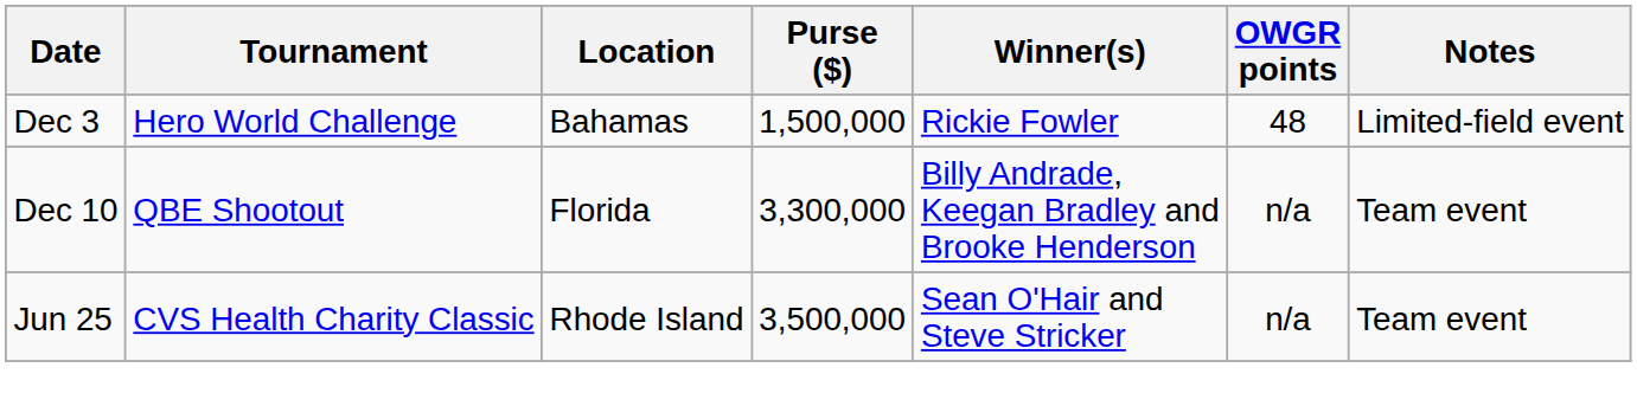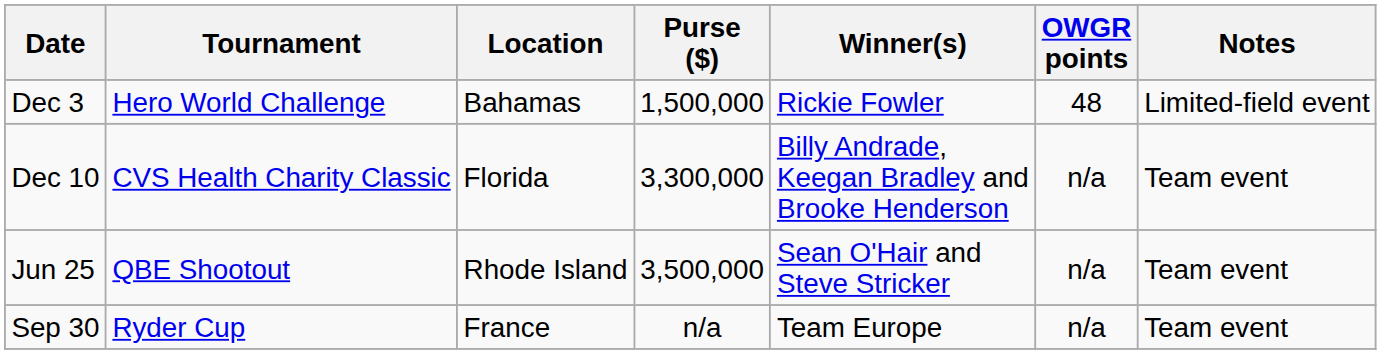Dec 10 | Tournament: QBE Shootout -> CVS Health Charity Classic
Jun 25 | Tournament: CVS Health Charity Classic -> QBE Shootout
+ row: Sep 30 | Ryder Cup | France | n/a | Team Europe | n/a | Team event
